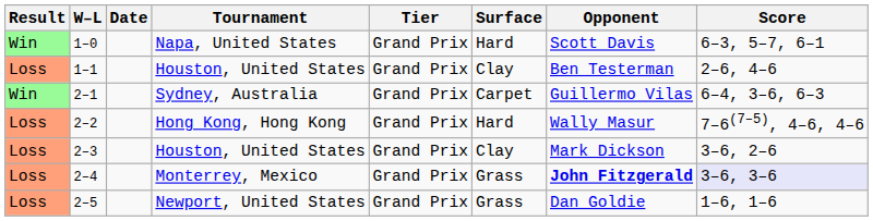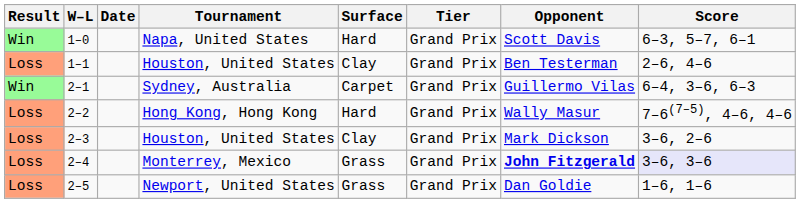columns swapped: Tier <-> Surface
